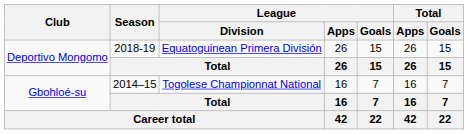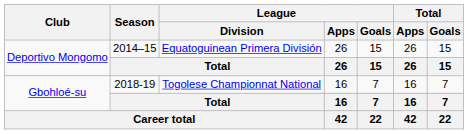Deportivo Mongomo / Equatoguinean Primera División | Season: 2018-19 -> 2014–15
Gbohloé-su / Togolese Championnat National | Season: 2014–15 -> 2018-19
